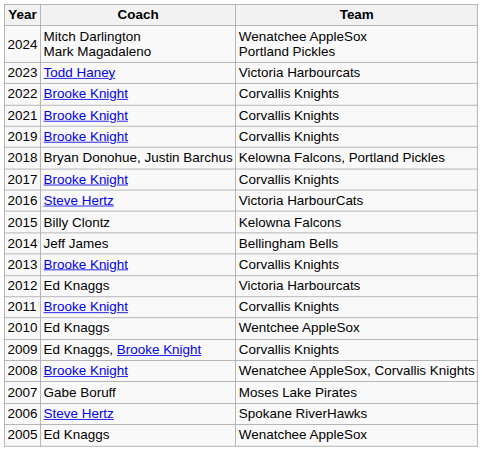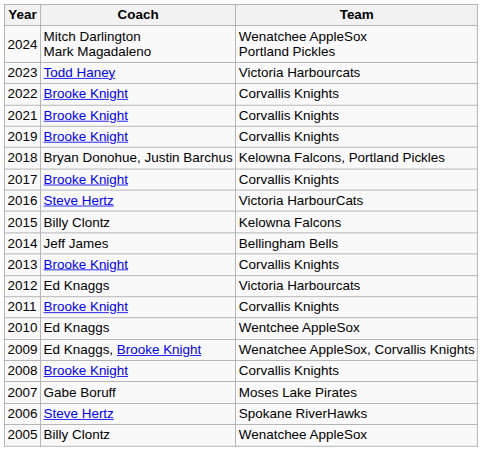2009 | Team: Corvallis Knights -> Wenatchee AppleSox, Corvallis Knights
2008 | Team: Wenatchee AppleSox, Corvallis Knights -> Corvallis Knights
2005 | Coach: Ed Knaggs -> Billy Clontz
